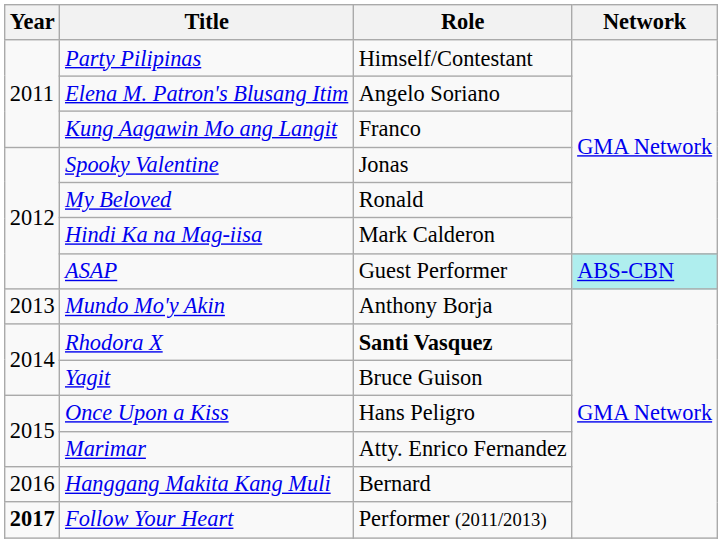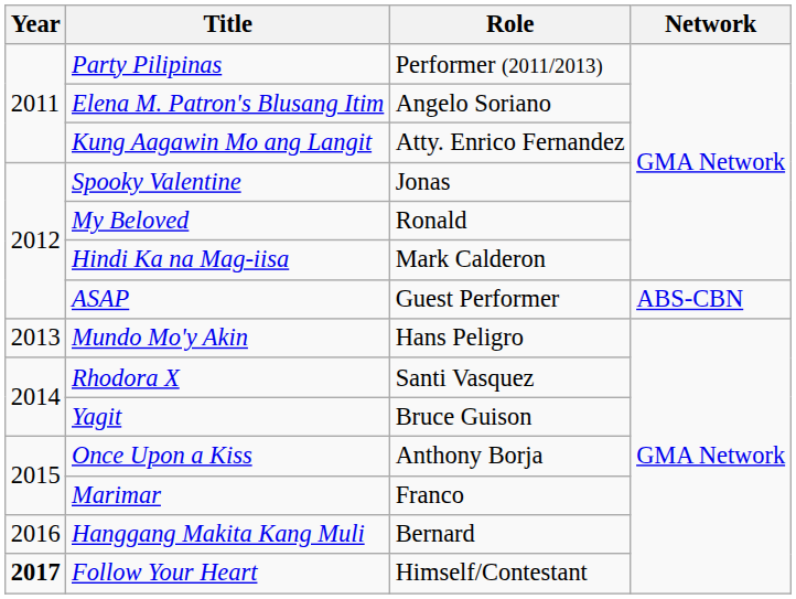Party Pilipinas | Role: Himself/Contestant -> Performer (2011/2013)
Kung Aagawin Mo ang Langit | Role: Franco -> Atty. Enrico Fernandez
ASAP | Network: paleturquoise background -> no background
Mundo Mo'y Akin | Role: Anthony Borja -> Hans Peligro
Rhodora X | Role: bold -> normal
Once Upon a Kiss | Role: Hans Peligro -> Anthony Borja
Marimar | Role: Atty. Enrico Fernandez -> Franco
Follow Your Heart | Role: Performer (2011/2013) -> Himself/Contestant
